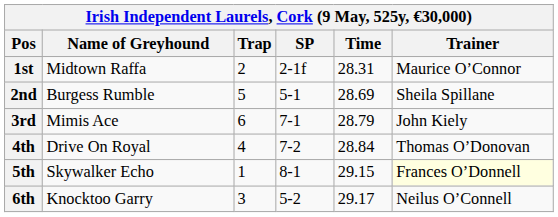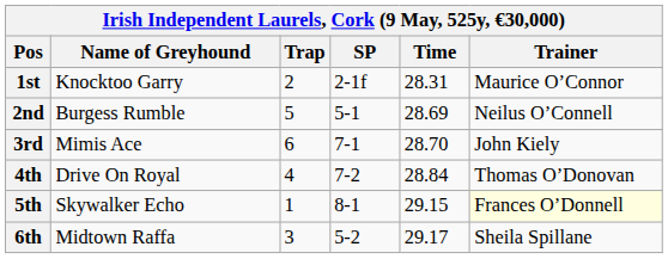1st | Name of Greyhound: Midtown Raffa -> Knocktoo Garry
2nd | Trainer: Sheila Spillane -> Neilus O’Connell
3rd | Time: 28.79 -> 28.70
6th | Name of Greyhound: Knocktoo Garry -> Midtown Raffa
6th | Trainer: Neilus O’Connell -> Sheila Spillane
